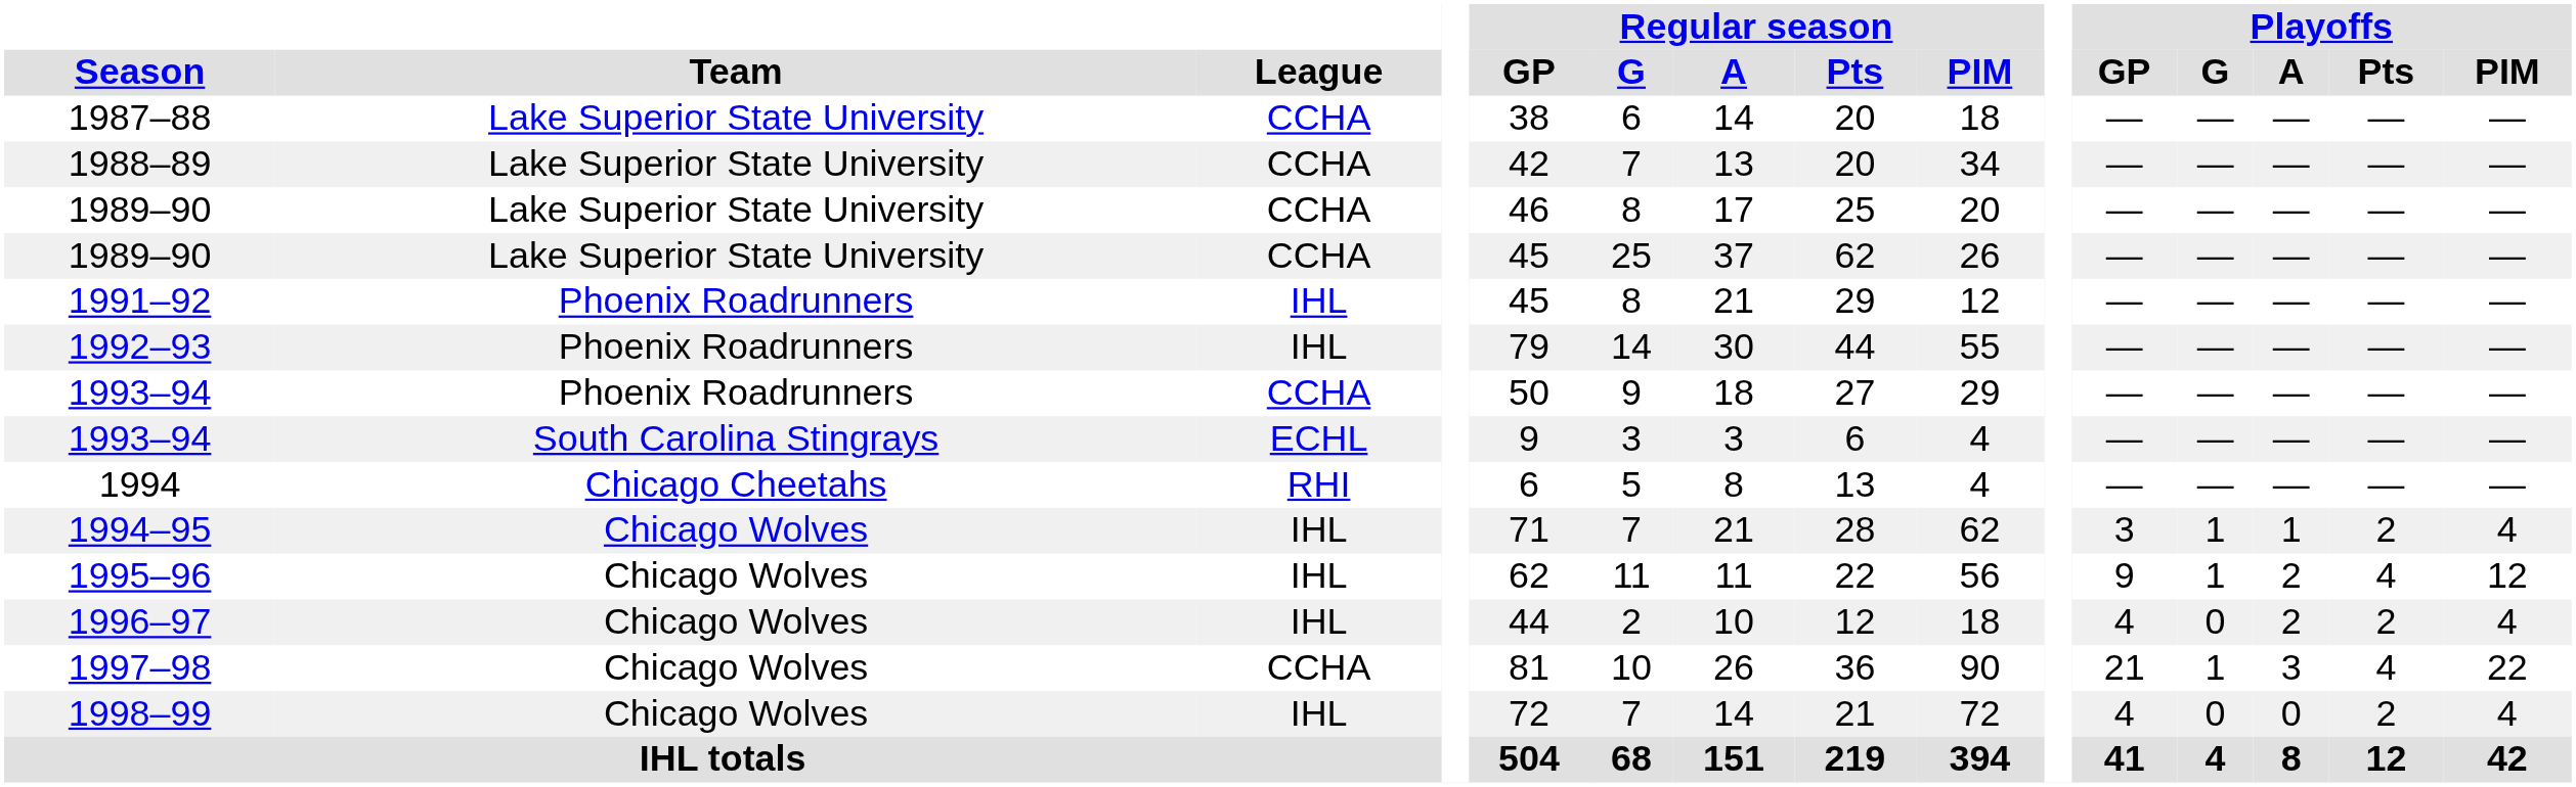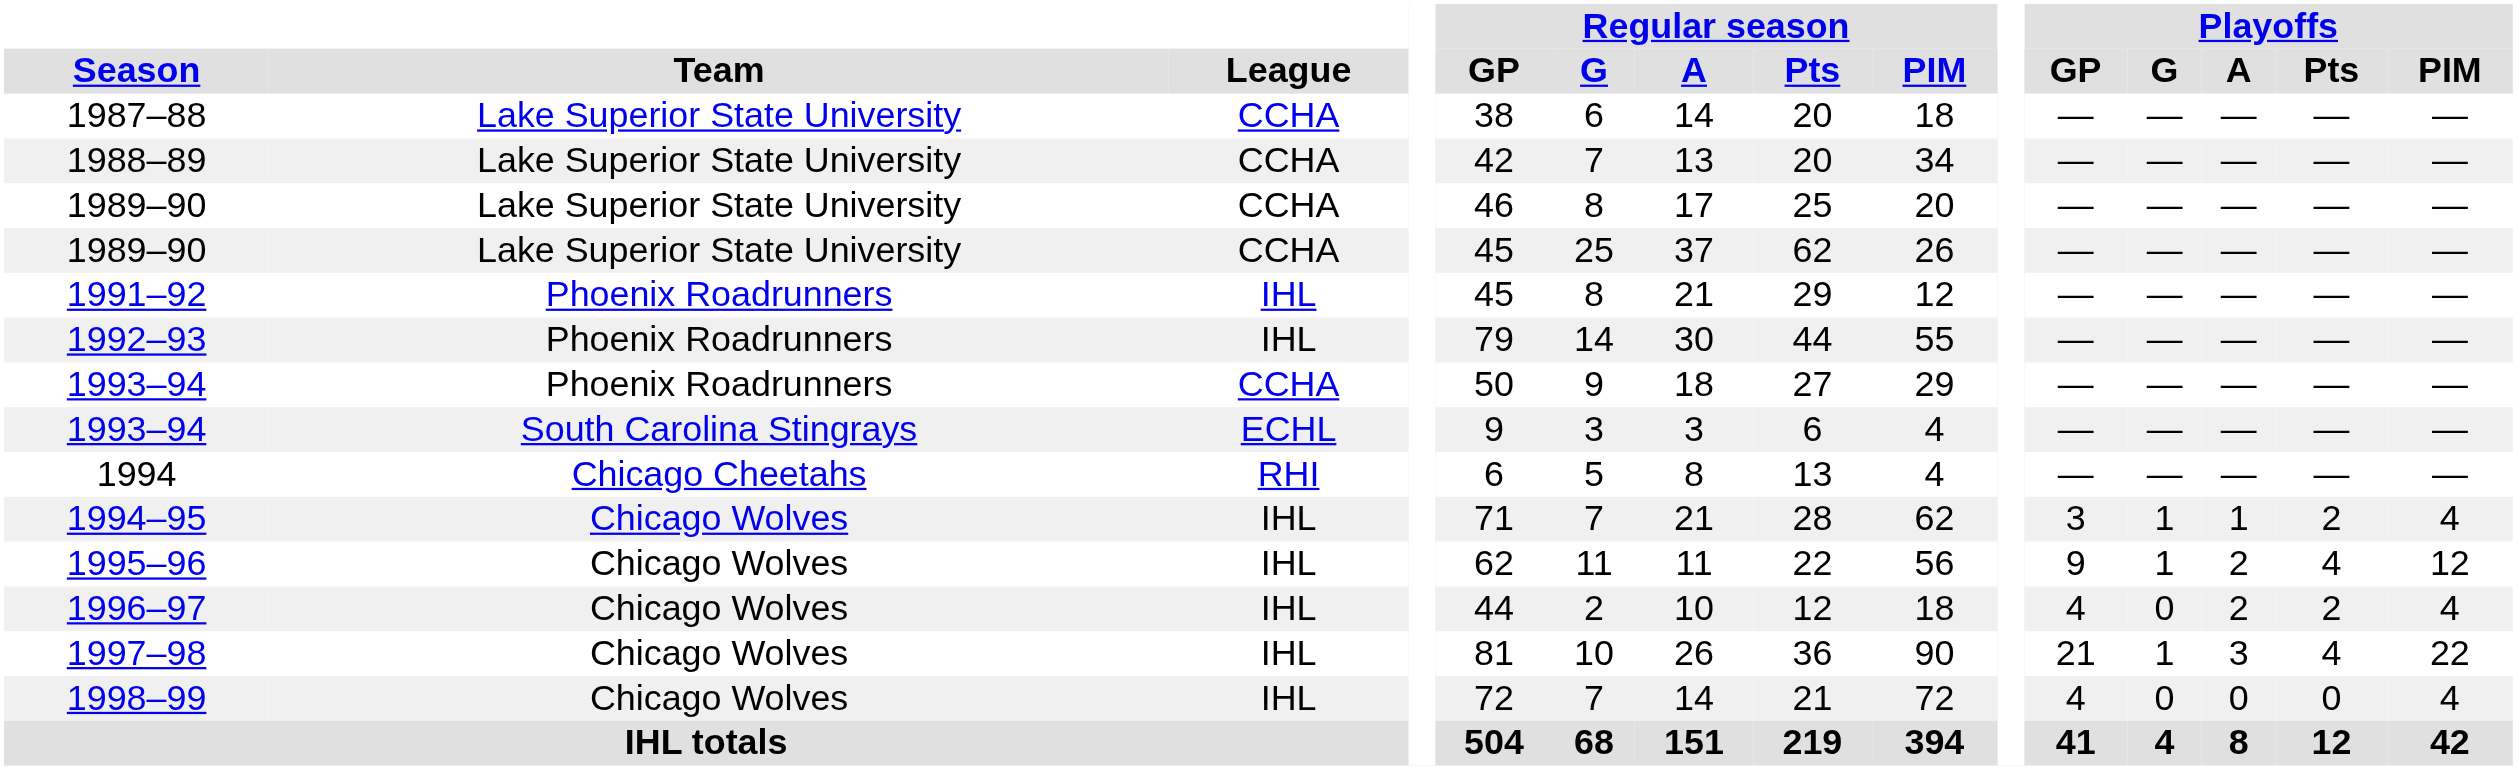1997–98 | League: CCHA -> IHL
1998–99 | Playoffs / Pts: 2 -> 0
